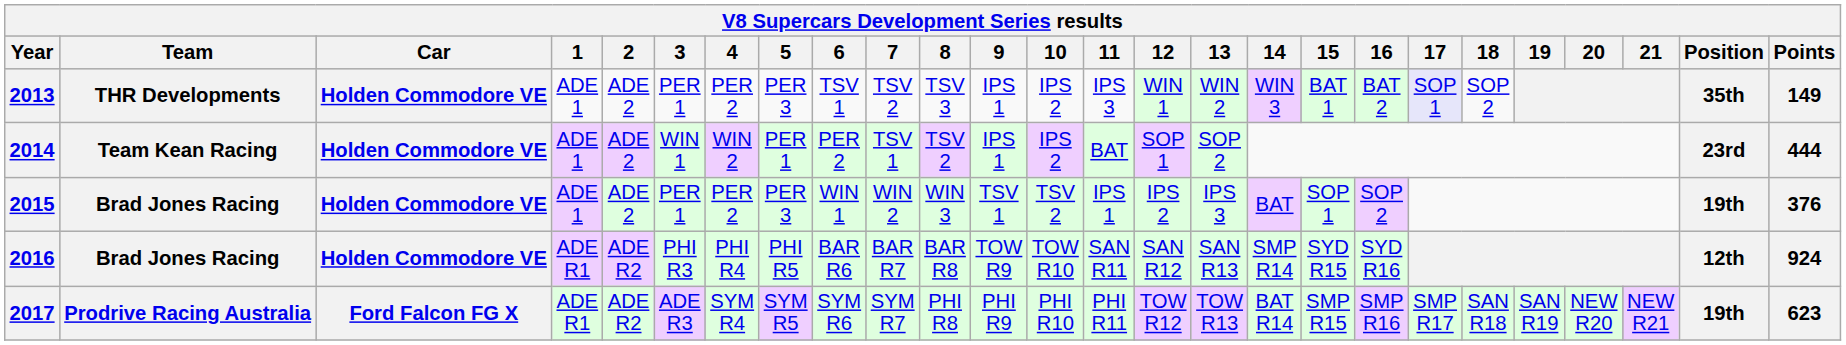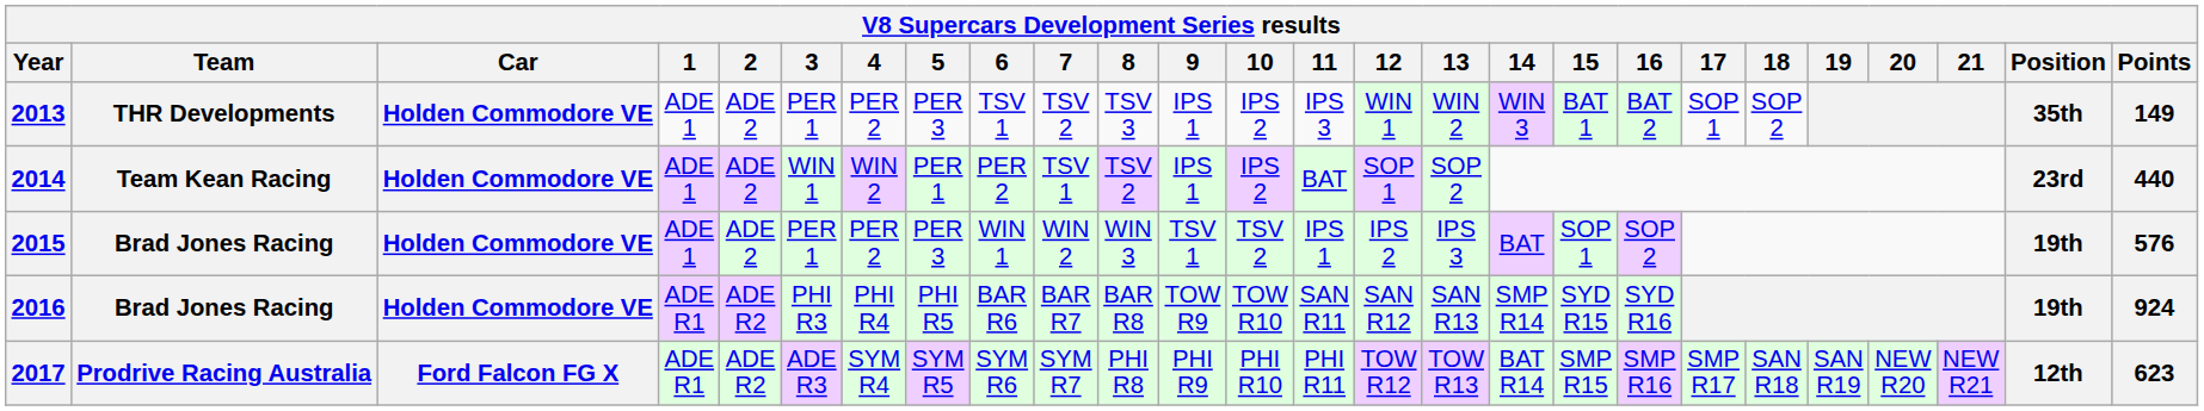2013 | 17: lavender background -> no background
2014 | Points: 444 -> 440
2015 | Points: 376 -> 576
2016 | Position: 12th -> 19th
2017 | Position: 19th -> 12th
